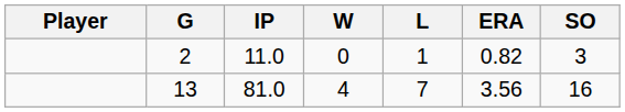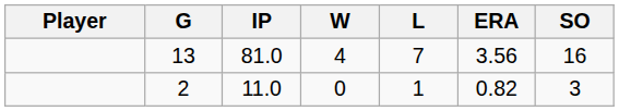rows swapped: 13 <-> 2
